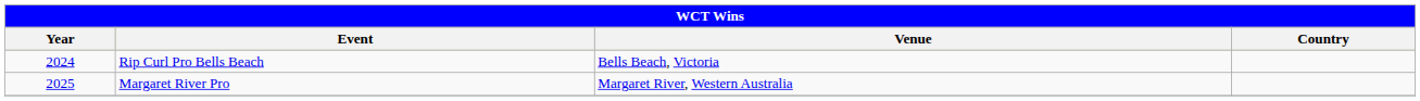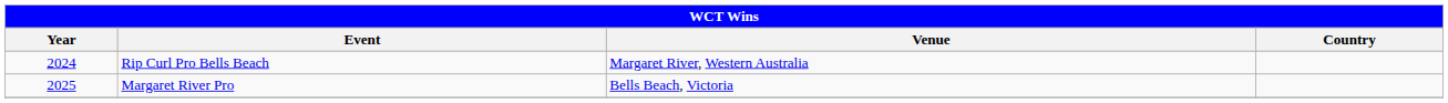Rip Curl Pro Bells Beach | Venue: Bells Beach, Victoria -> Margaret River, Western Australia
Margaret River Pro | Venue: Margaret River, Western Australia -> Bells Beach, Victoria
